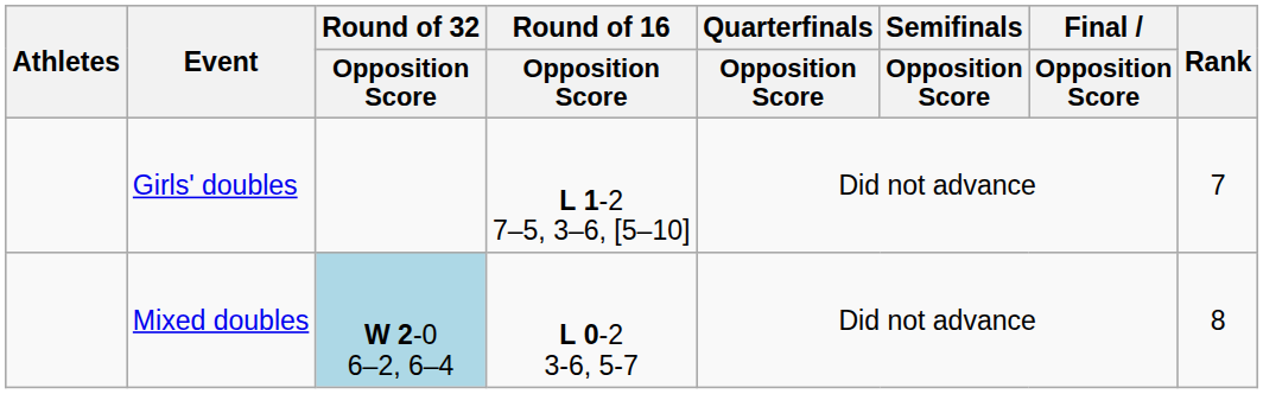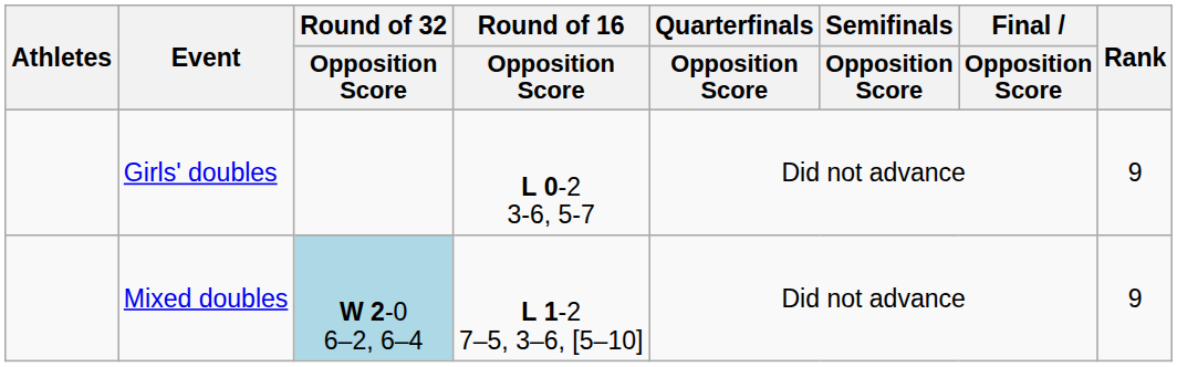Girls' doubles | Round of 16 / Opposition Score: L 1-2 7–5, 3–6, [5–10] -> L 0-2 3-6, 5-7
Girls' doubles | Rank: 7 -> 9
Mixed doubles | Round of 16 / Opposition Score: L 0-2 3-6, 5-7 -> L 1-2 7–5, 3–6, [5–10]
Mixed doubles | Rank: 8 -> 9
